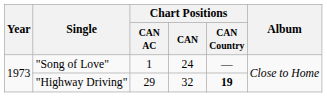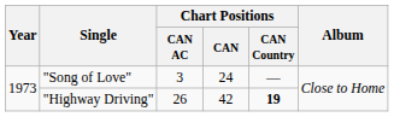"Song of Love" | Chart Positions / CAN AC: 1 -> 3
"Highway Driving" | Chart Positions / CAN AC: 29 -> 26
"Highway Driving" | Chart Positions / CAN: 32 -> 42
